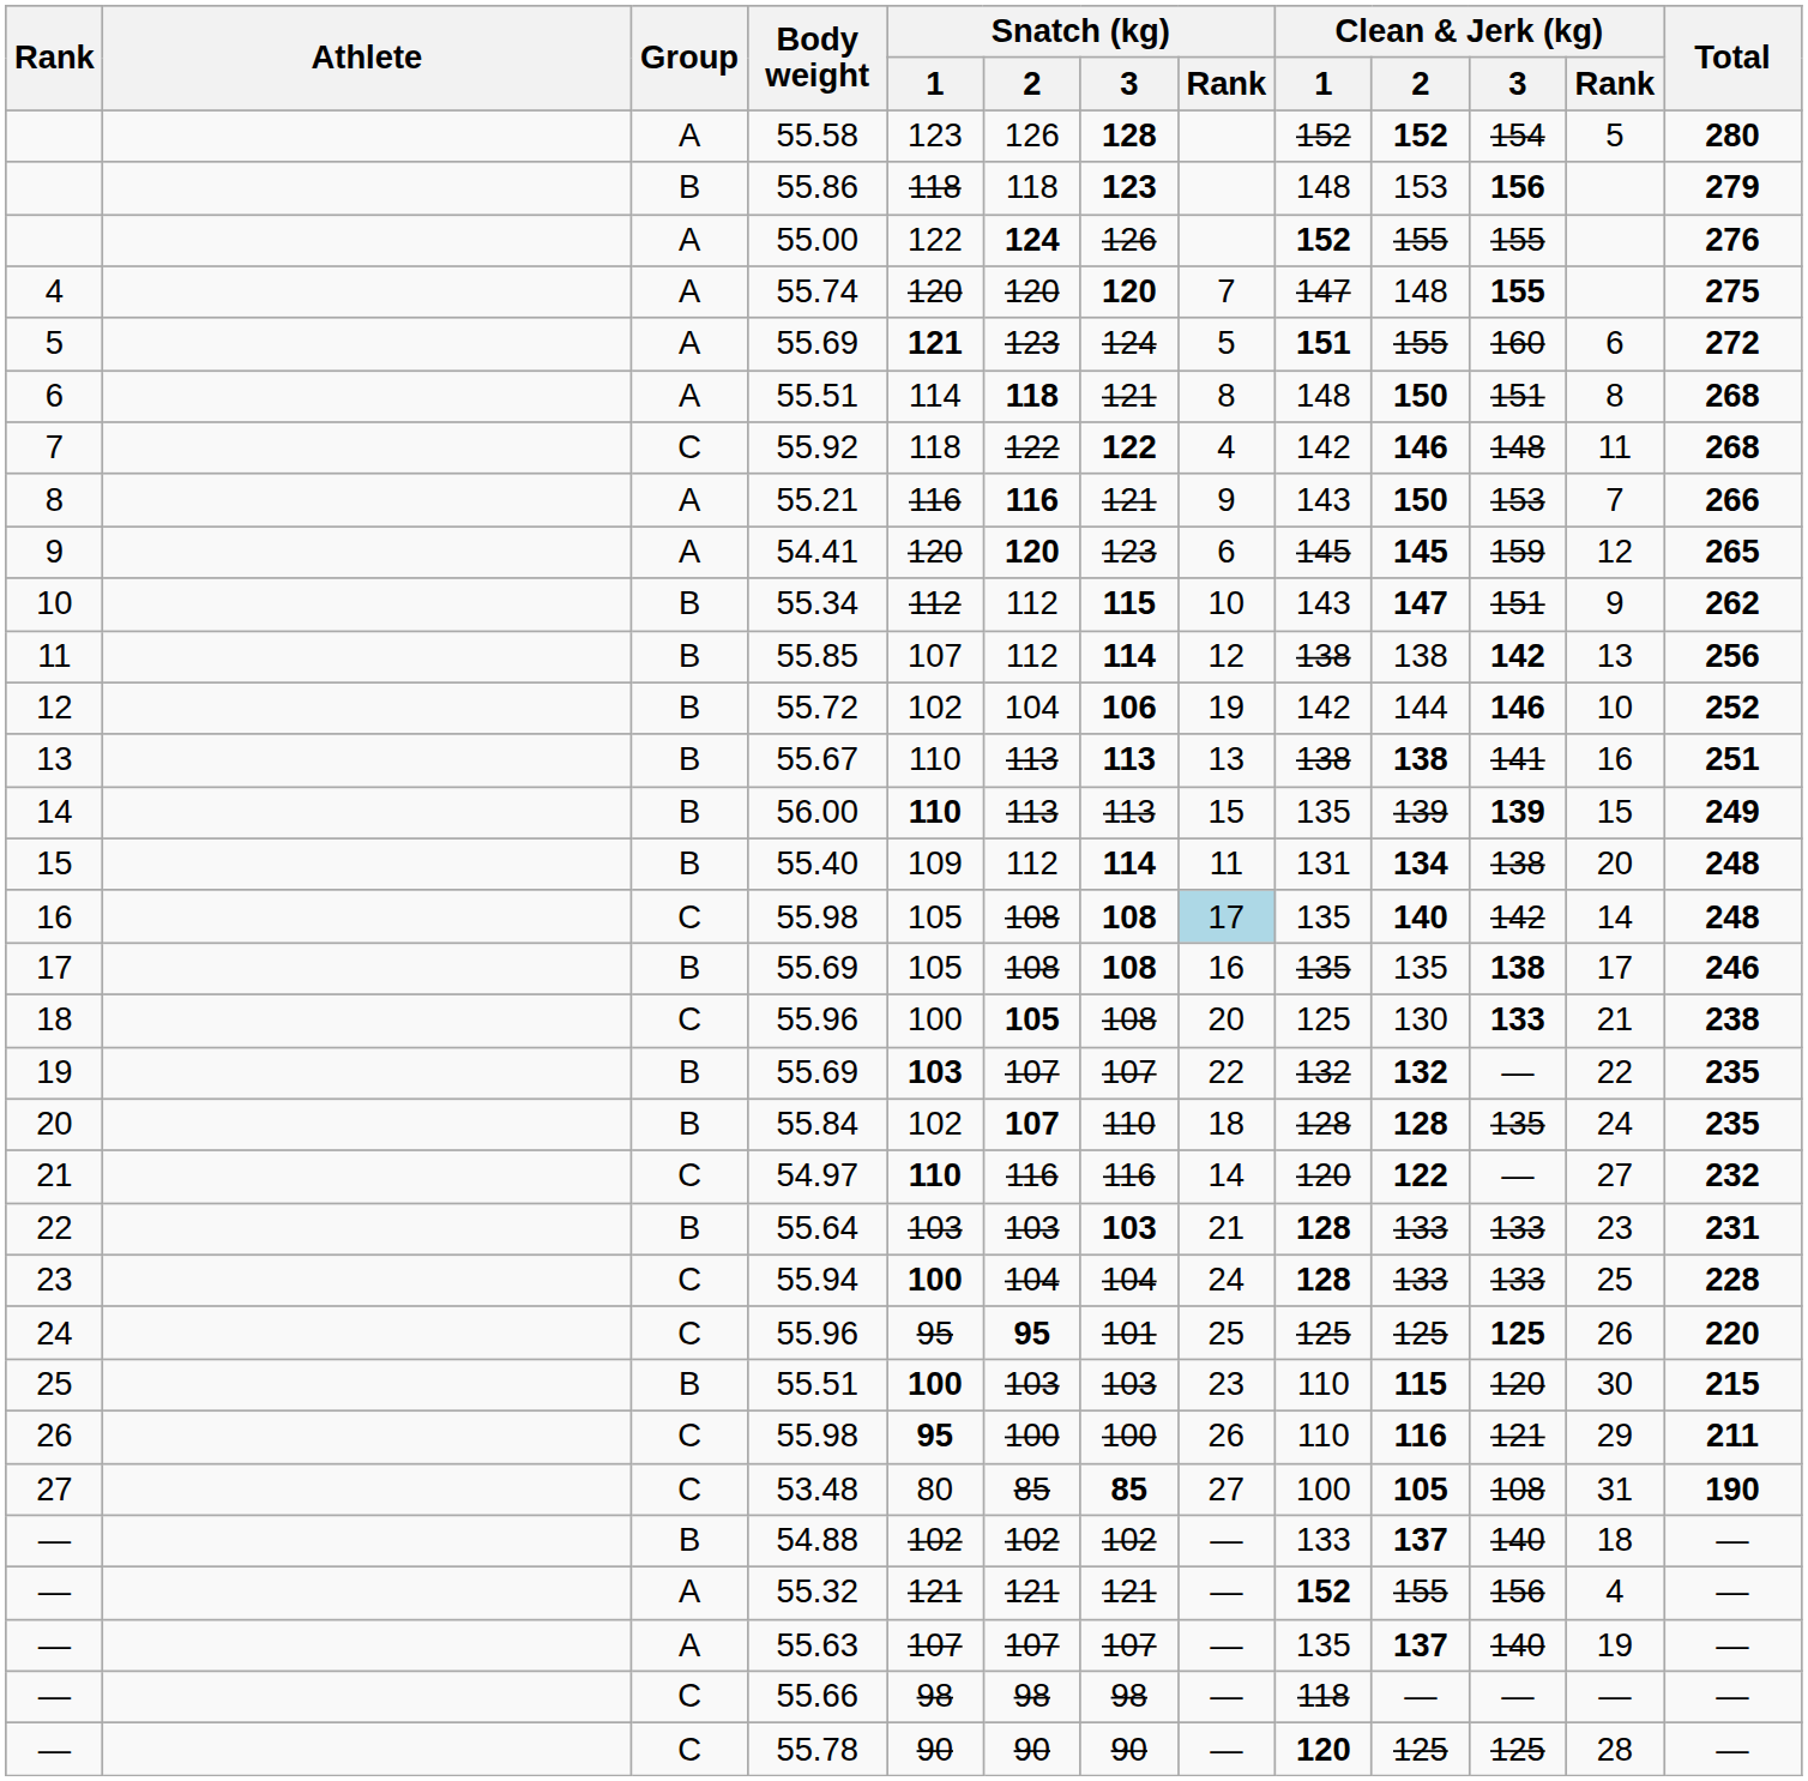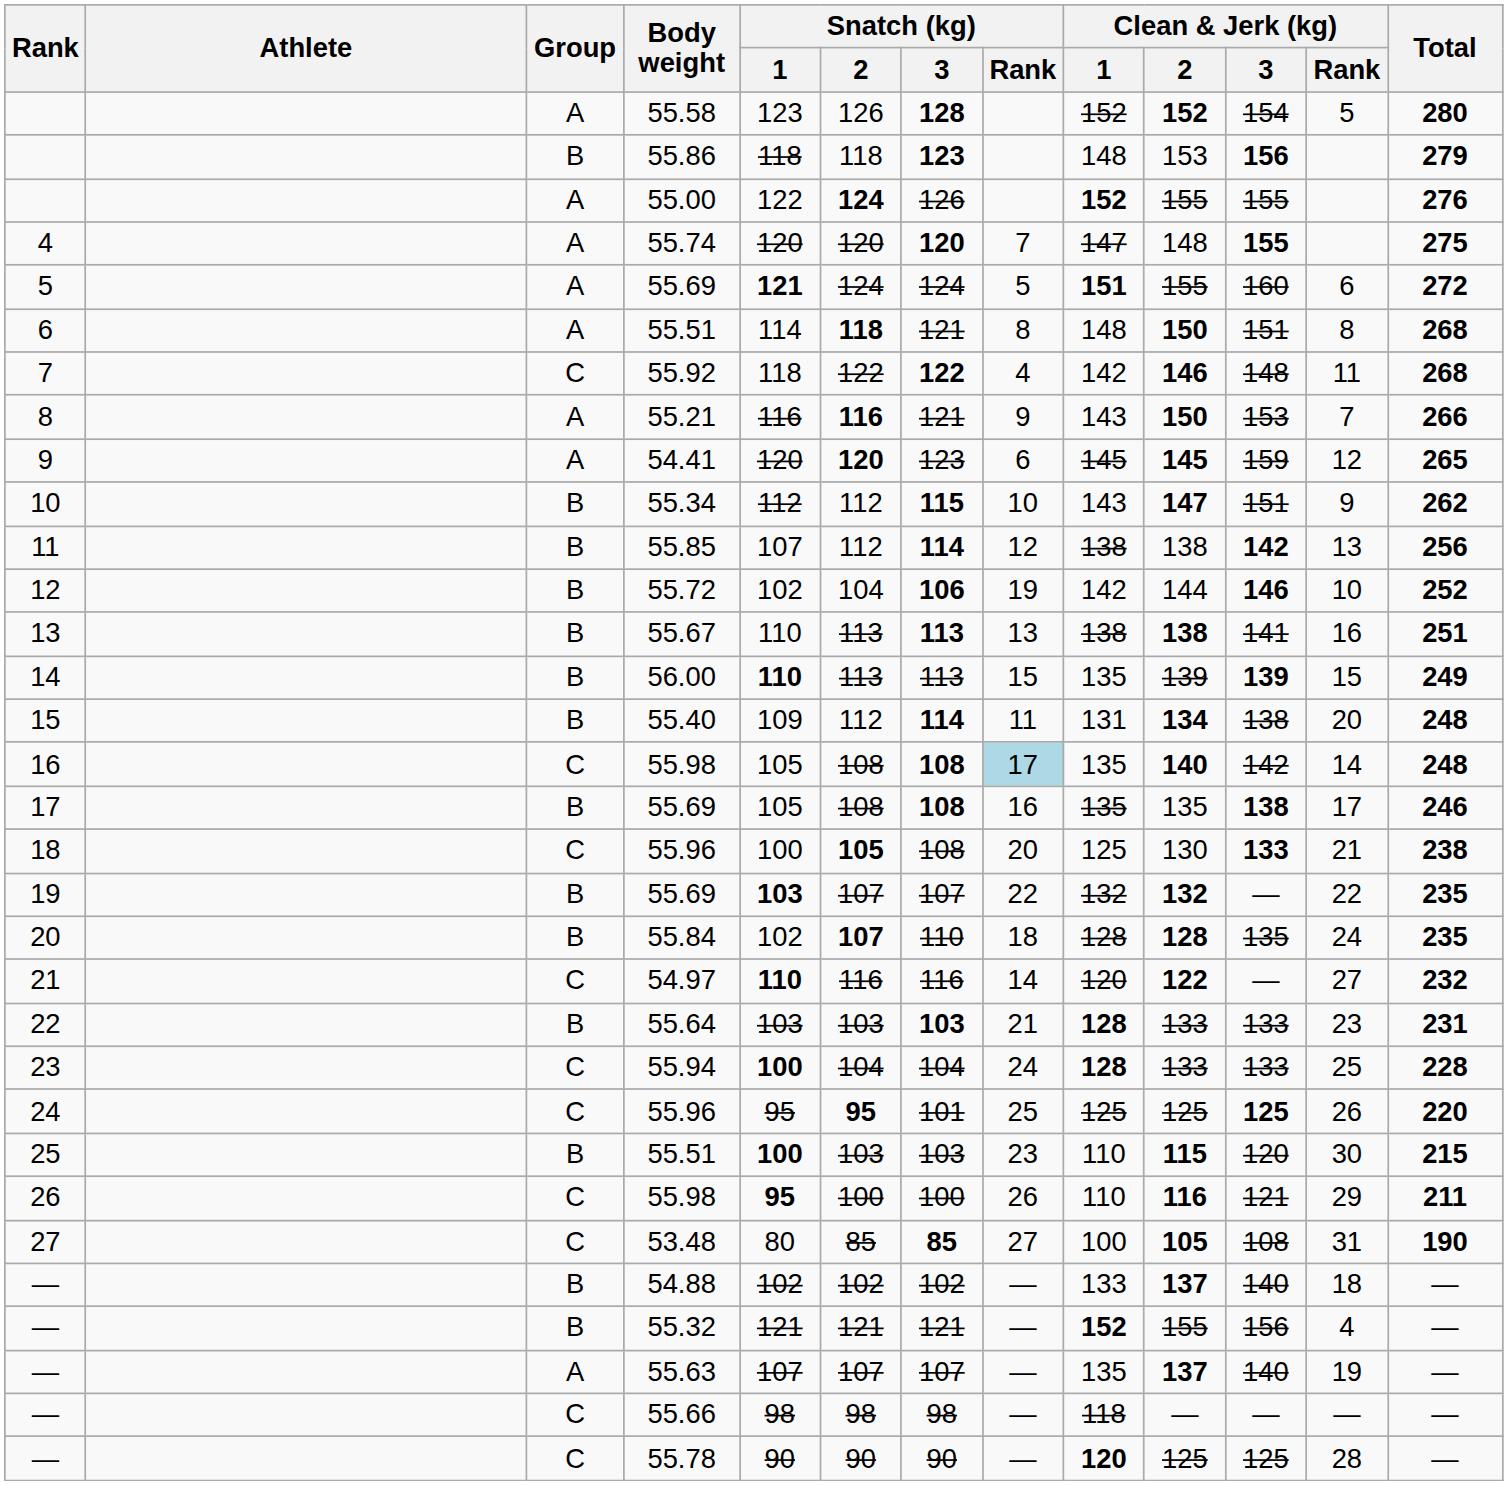5 / 55.69 | Snatch (kg) / 2: 123 -> 124
55.32 | Group: A -> B
